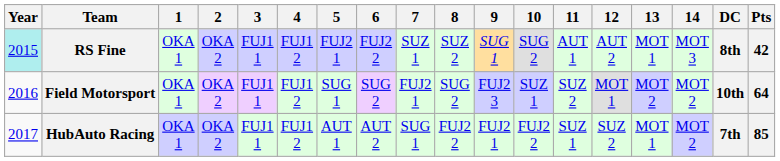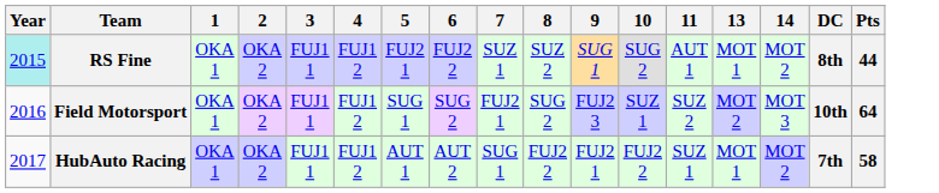- column: 12 | AUT 2 | MOT 1 | SUZ 2
RS Fine | 14: MOT 3 -> MOT 2
RS Fine | Pts: 42 -> 44
Field Motorsport | 14: MOT 2 -> MOT 3
HubAuto Racing | Pts: 85 -> 58
